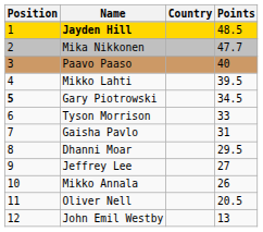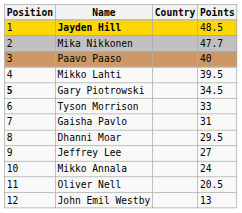Mikko Annala | Points: 26 -> 24
